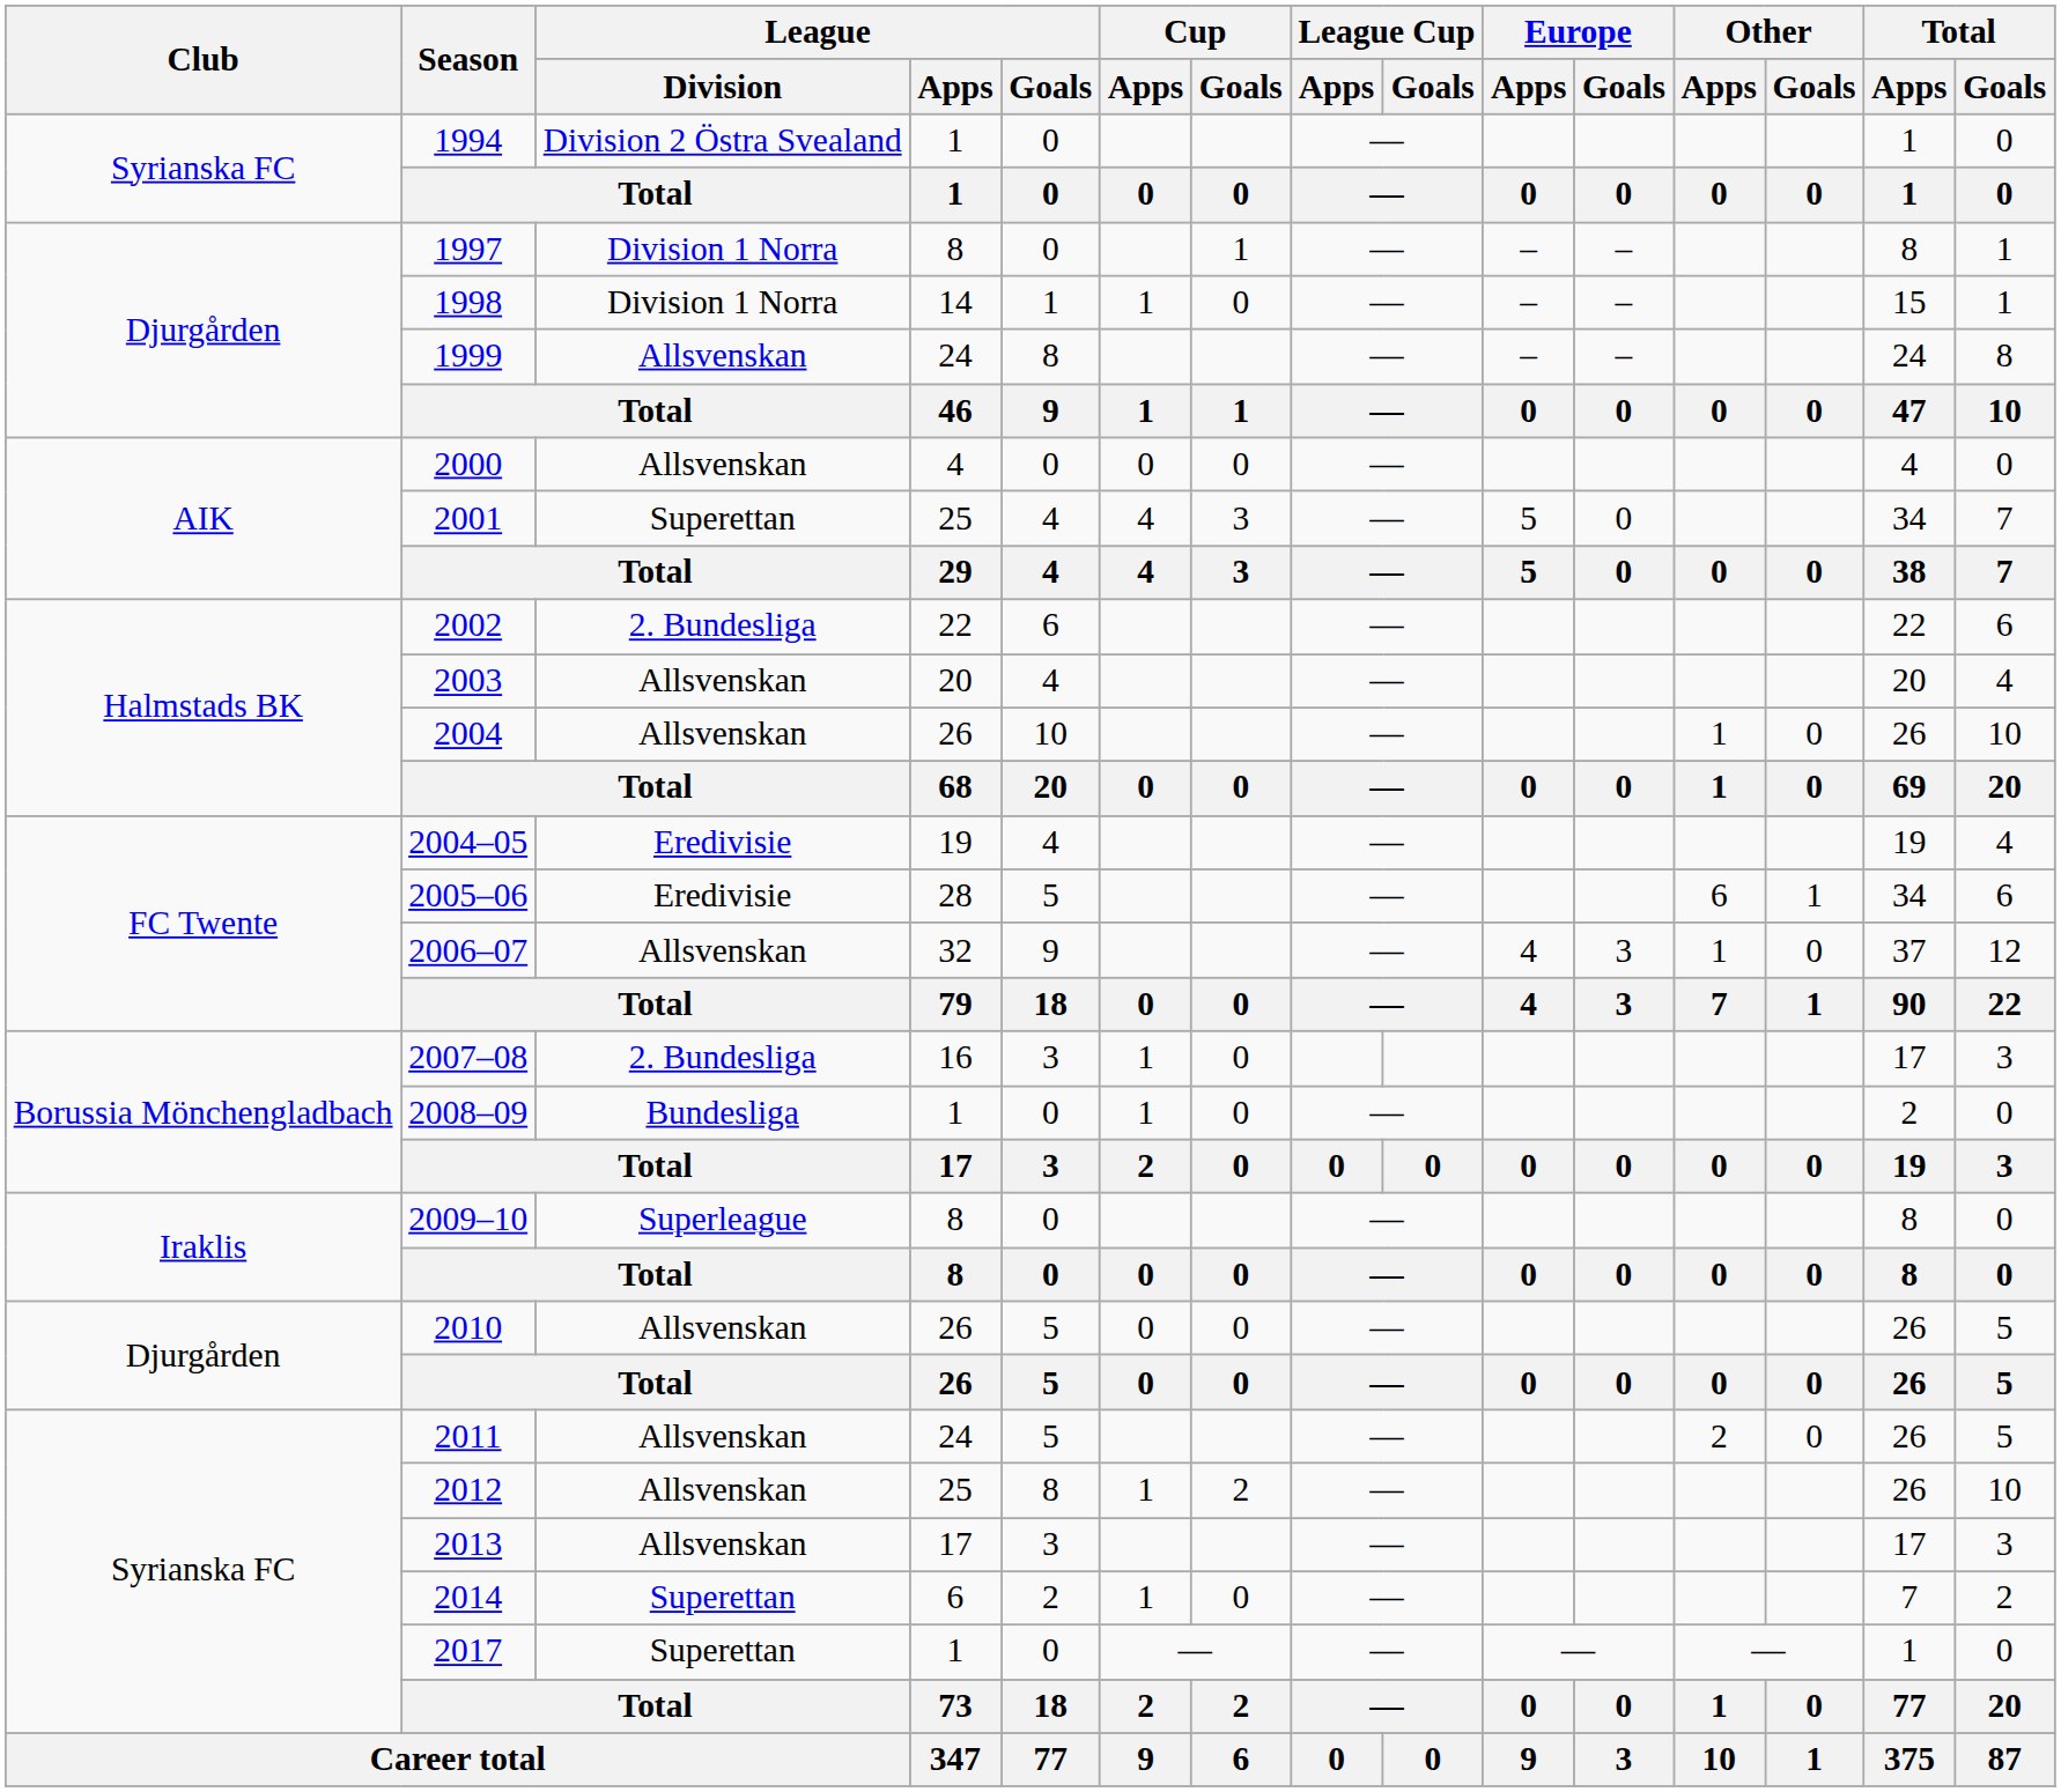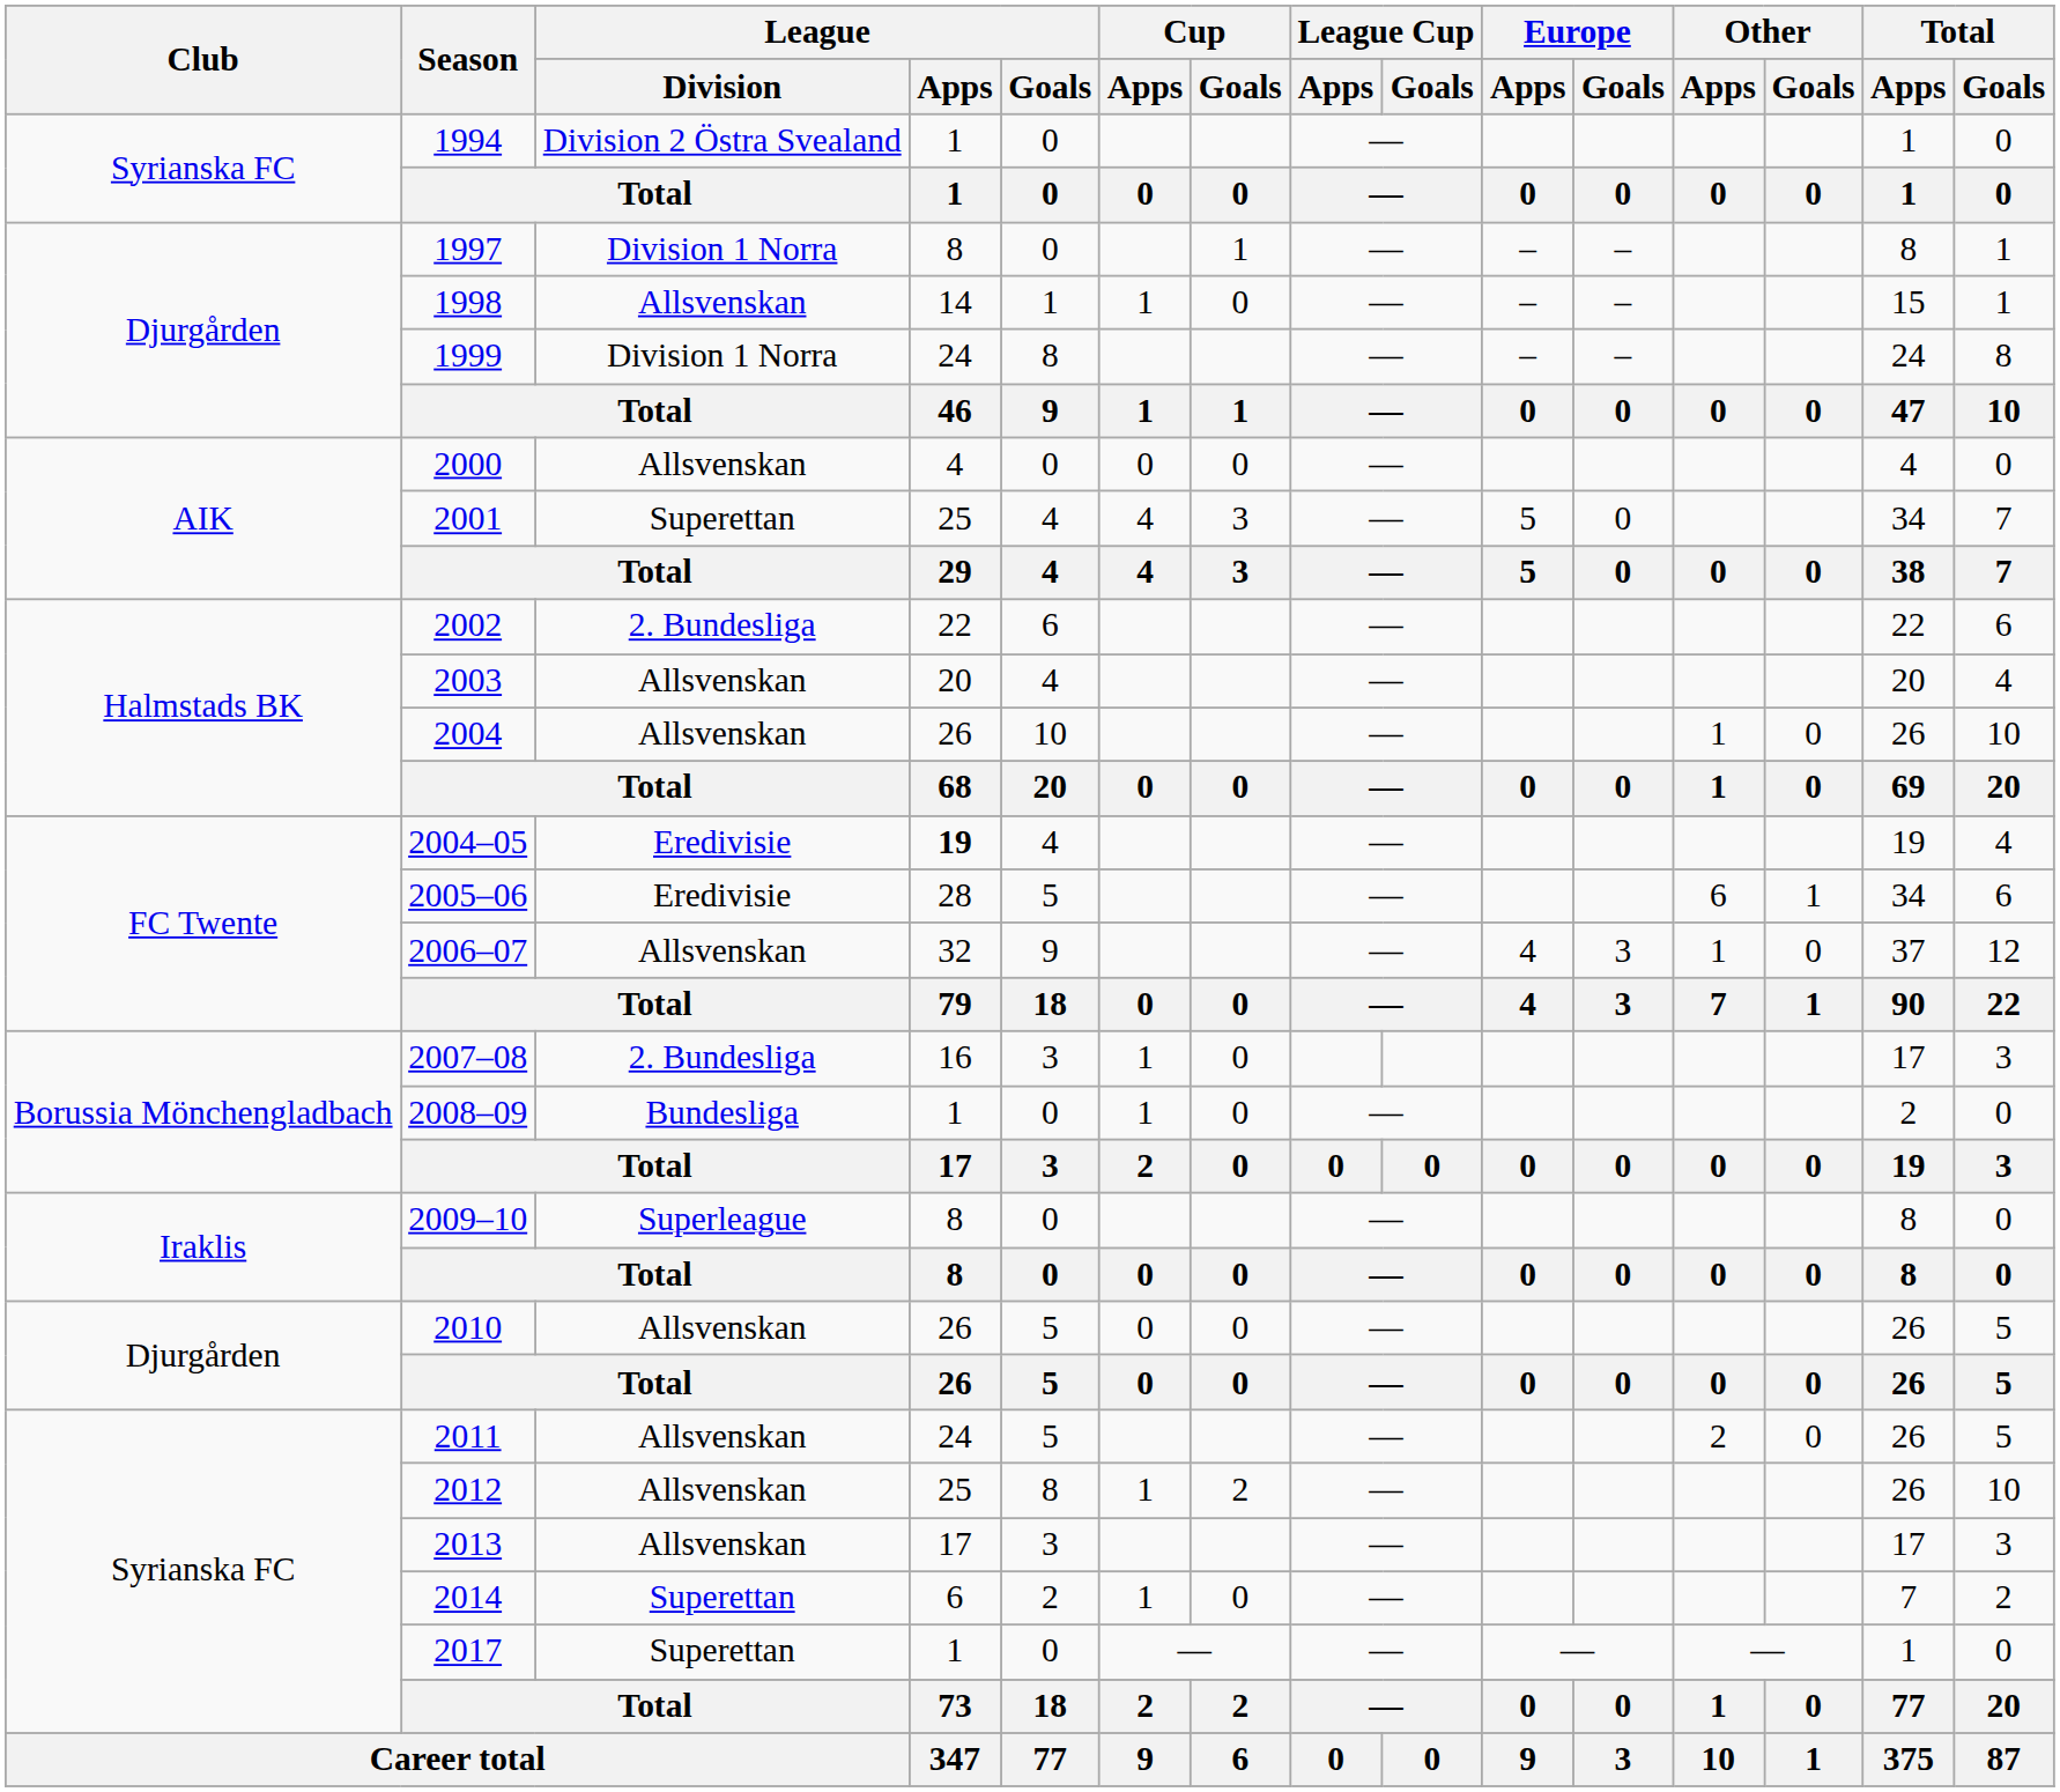1998 | League / Division: Division 1 Norra -> Allsvenskan
1999 | League / Division: Allsvenskan -> Division 1 Norra
2004–05 | League / Apps: normal -> bold
